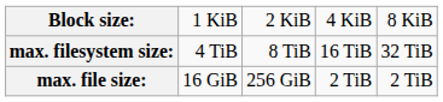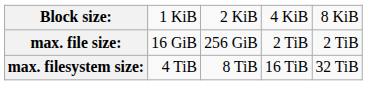rows swapped: max. file size: <-> max. filesystem size:
